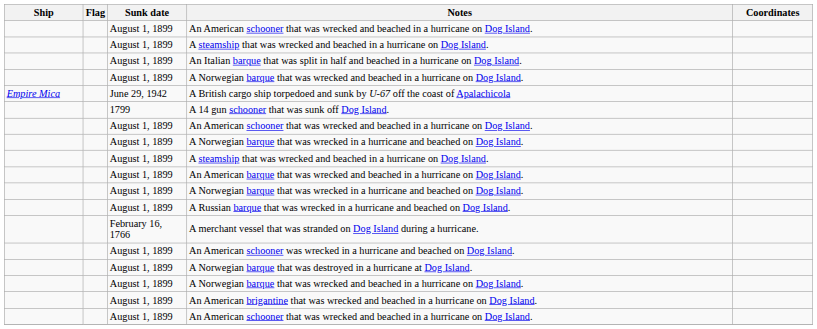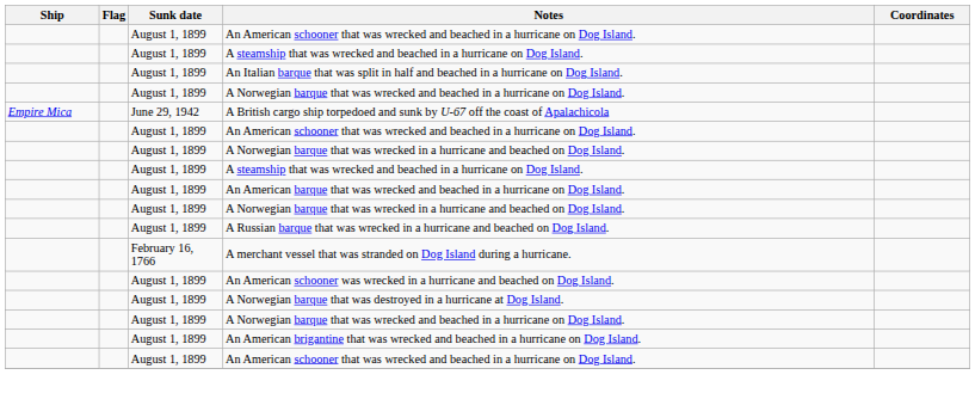- row: 1799 | A 14 gun schooner that was sunk off Dog Island.
